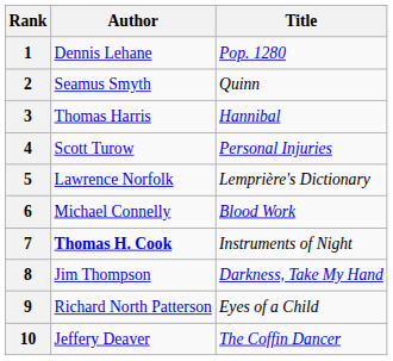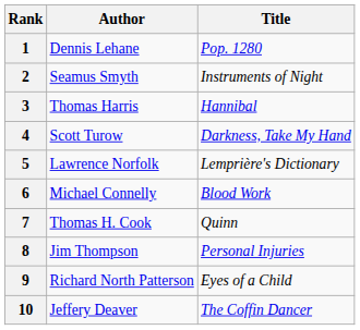2 | Title: Quinn -> Instruments of Night
4 | Title: Personal Injuries -> Darkness, Take My Hand
7 | Author: bold -> normal
7 | Title: Instruments of Night -> Quinn
8 | Title: Darkness, Take My Hand -> Personal Injuries
